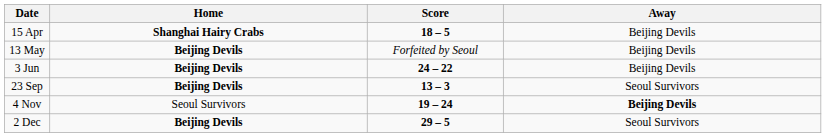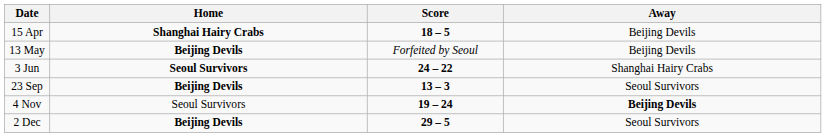3 Jun | Home: Beijing Devils -> Seoul Survivors
3 Jun | Away: Beijing Devils -> Shanghai Hairy Crabs
